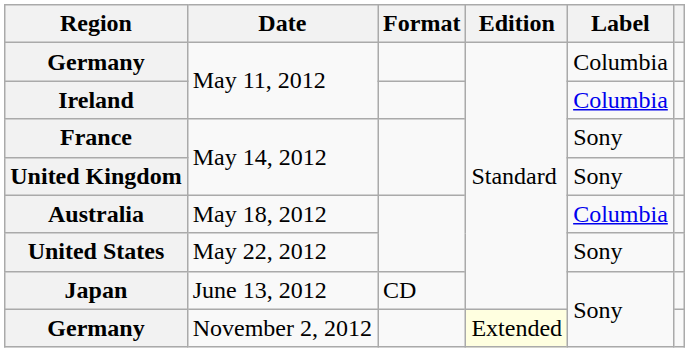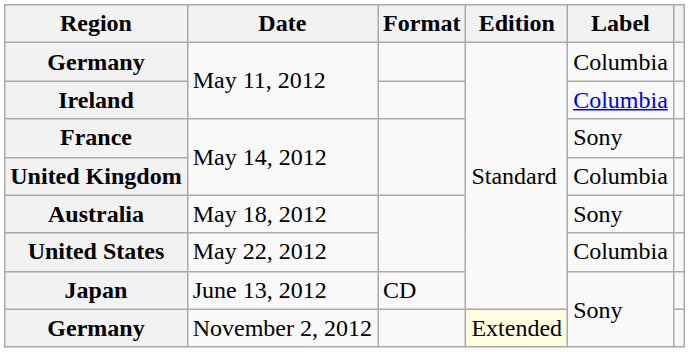United Kingdom | Label: Sony -> Columbia
Australia | Label: Columbia -> Sony
United States | Label: Sony -> Columbia
